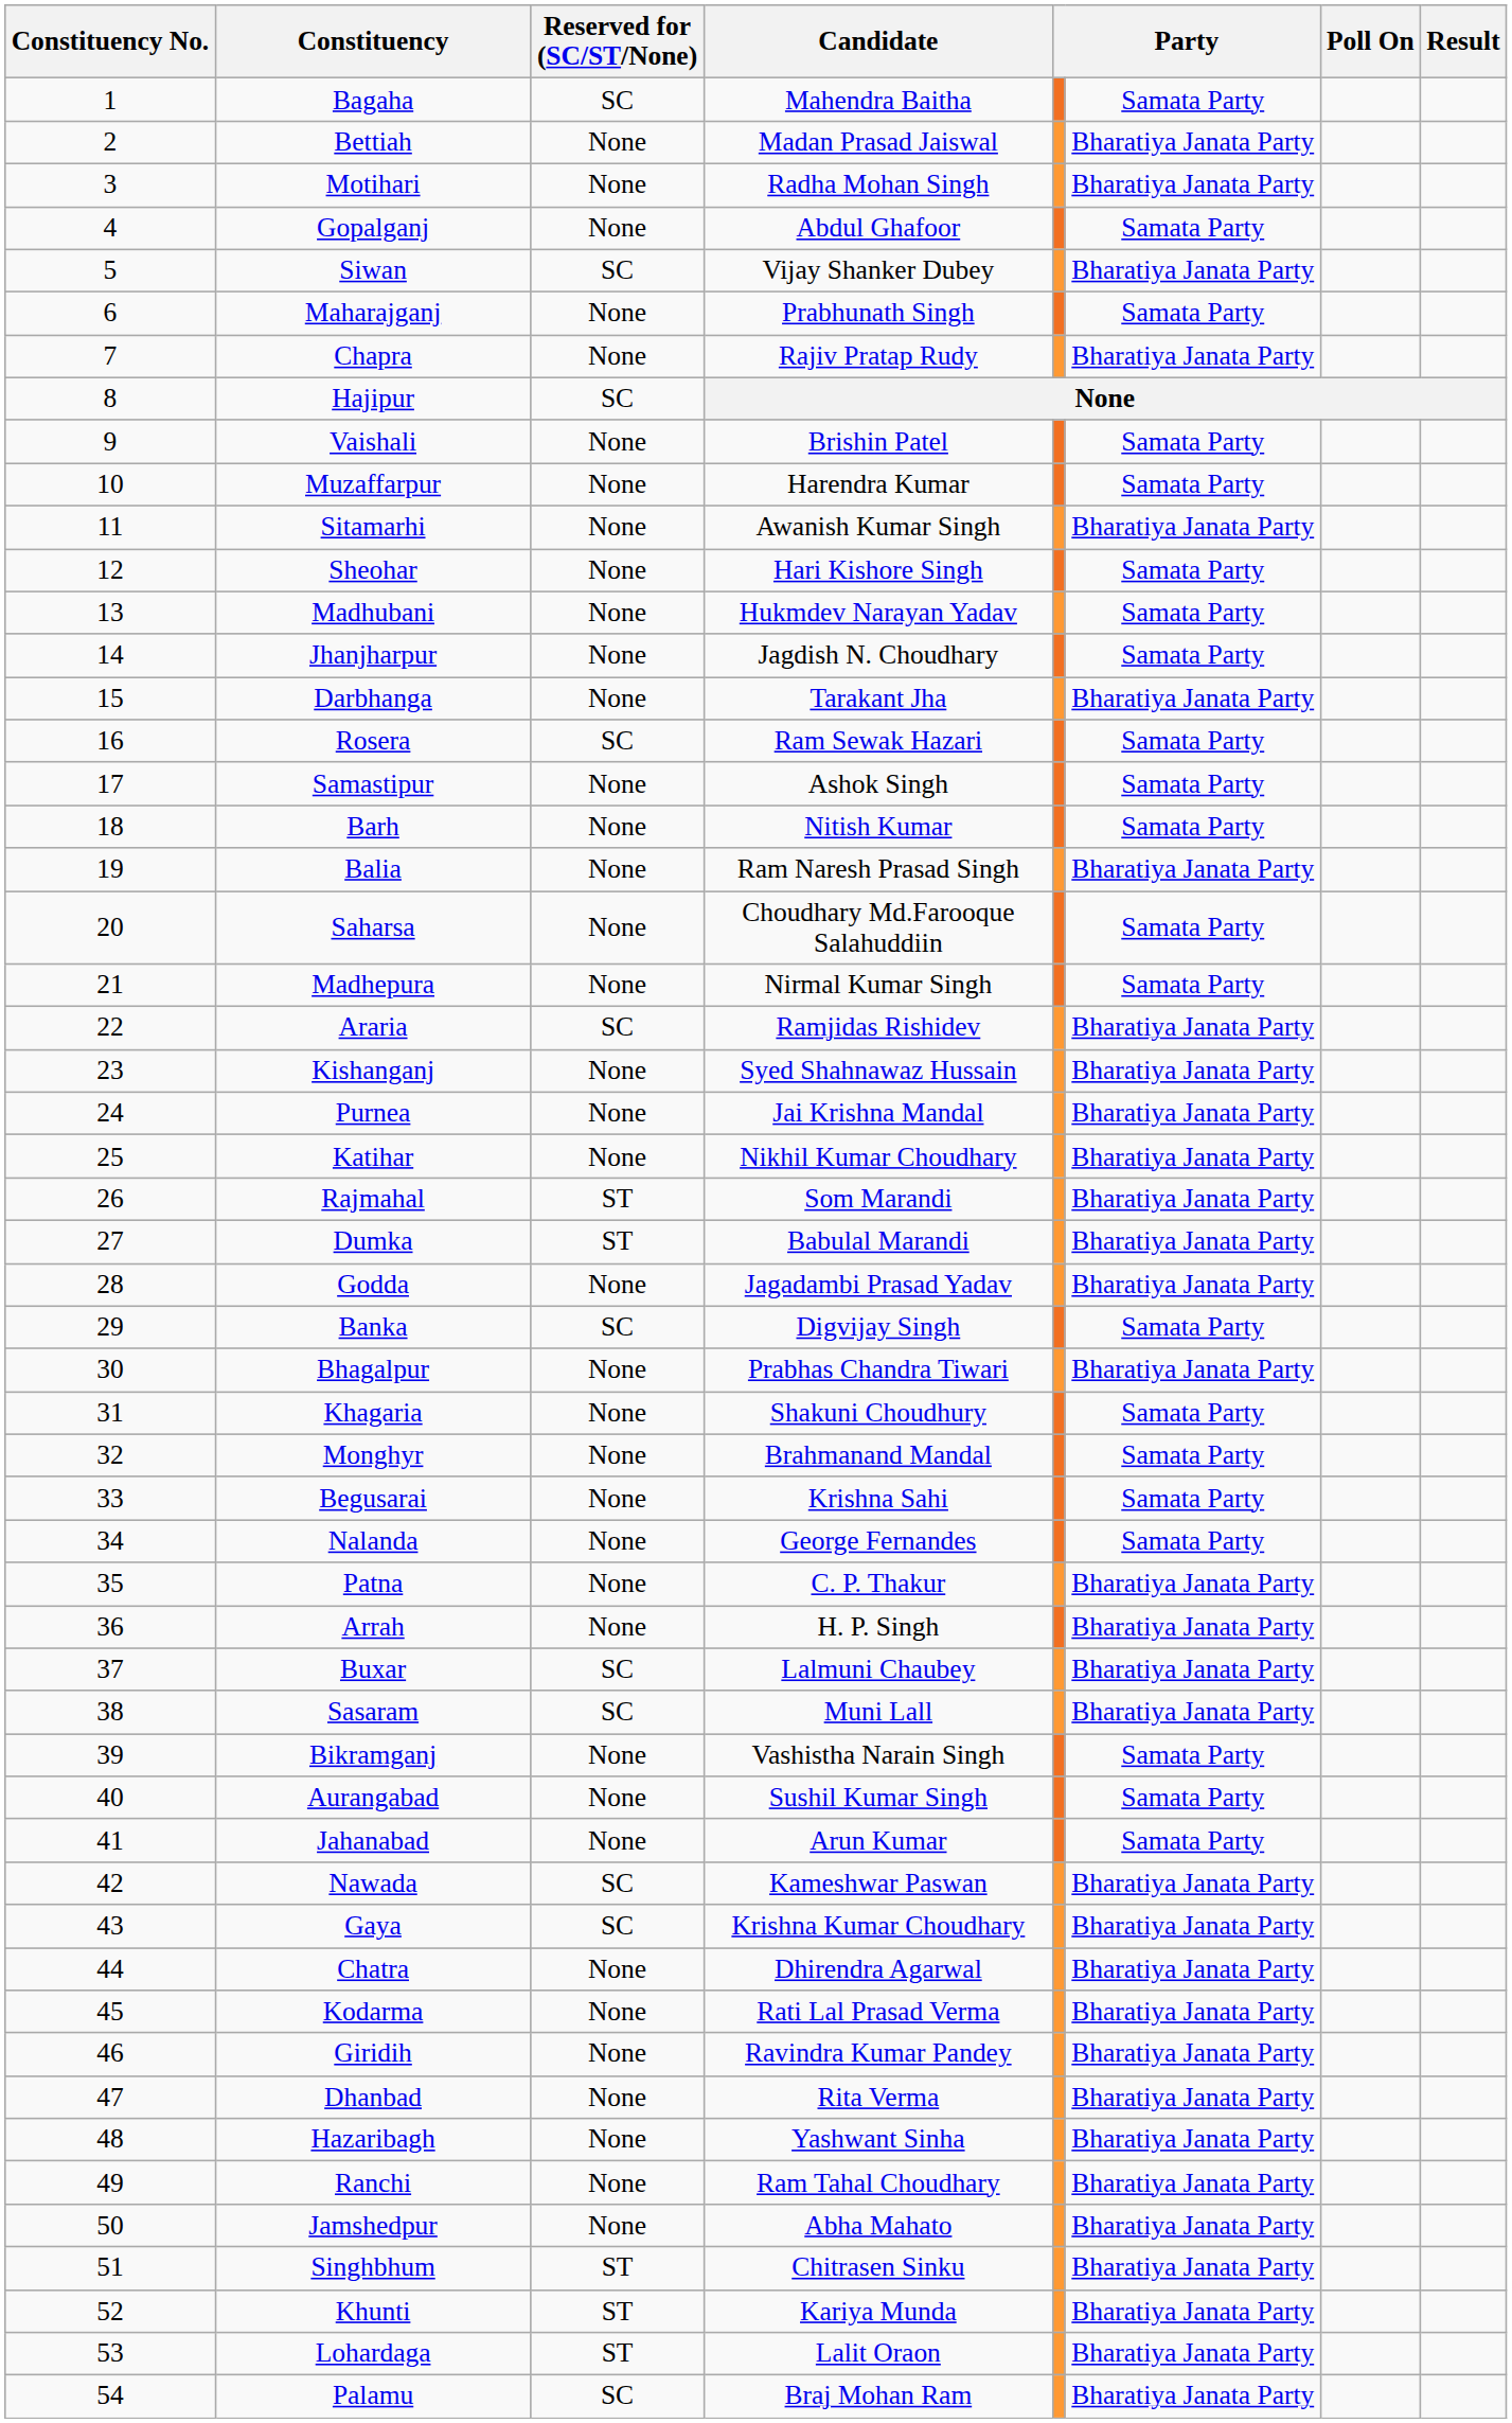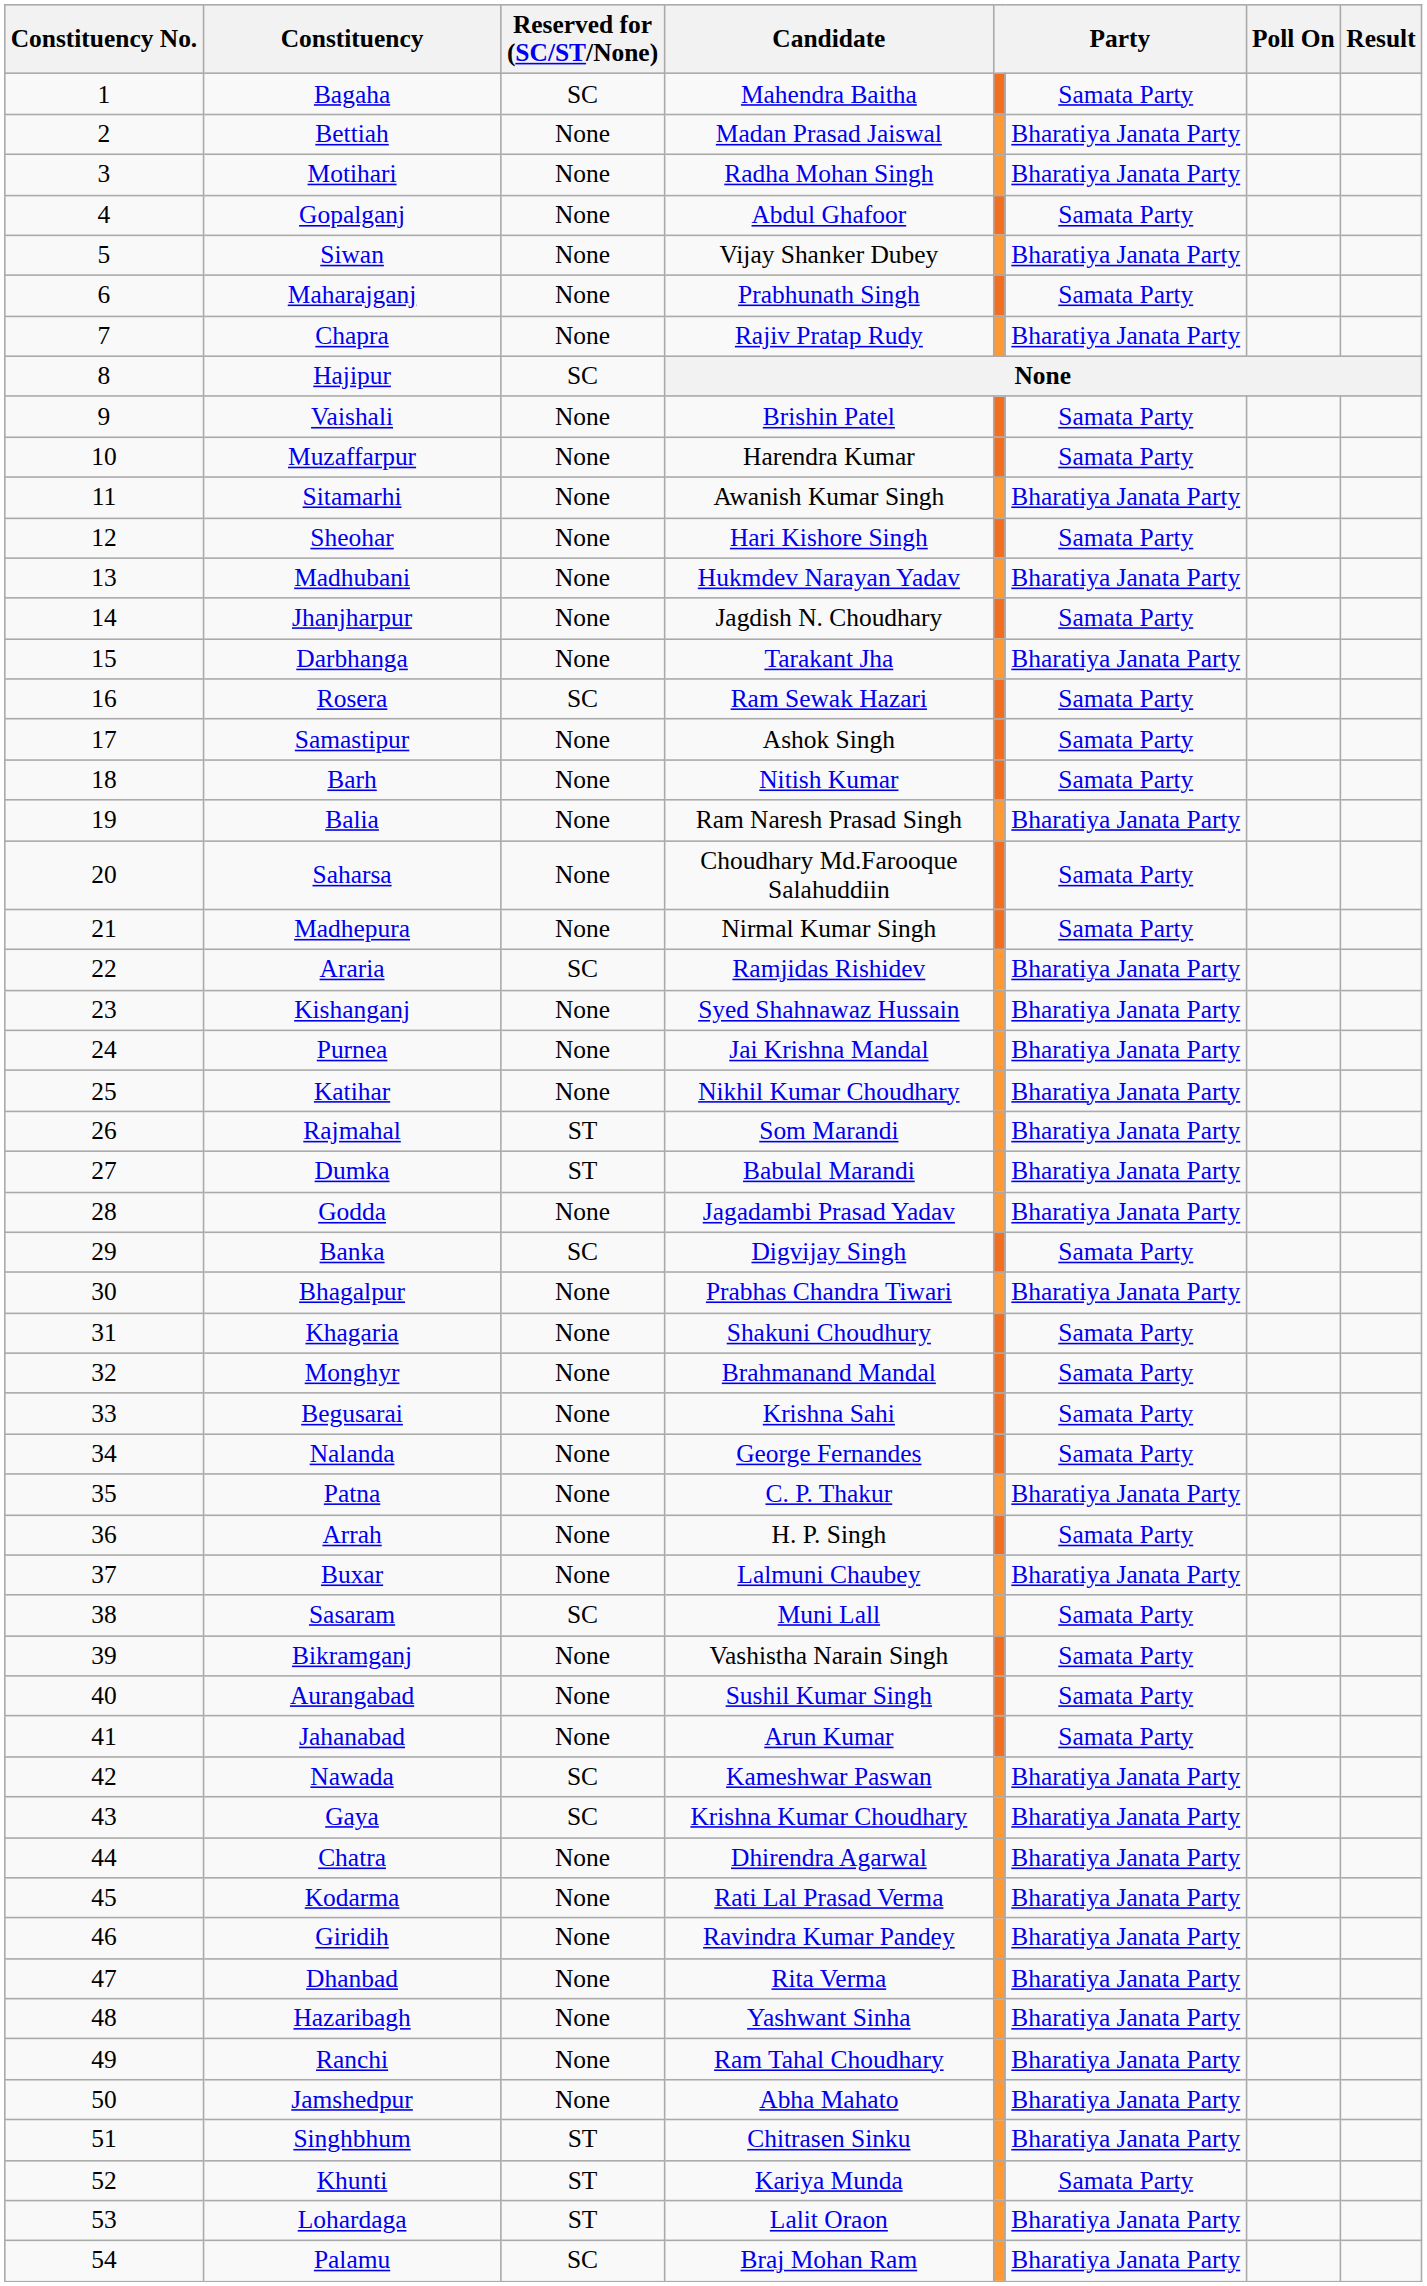Siwan | Reserved for (SC/ST/None): SC -> None
Madhubani | column 6: Samata Party -> Bharatiya Janata Party
Arrah | column 6: Bharatiya Janata Party -> Samata Party
Buxar | Reserved for (SC/ST/None): SC -> None
Sasaram | column 6: Bharatiya Janata Party -> Samata Party
Khunti | column 6: Bharatiya Janata Party -> Samata Party
